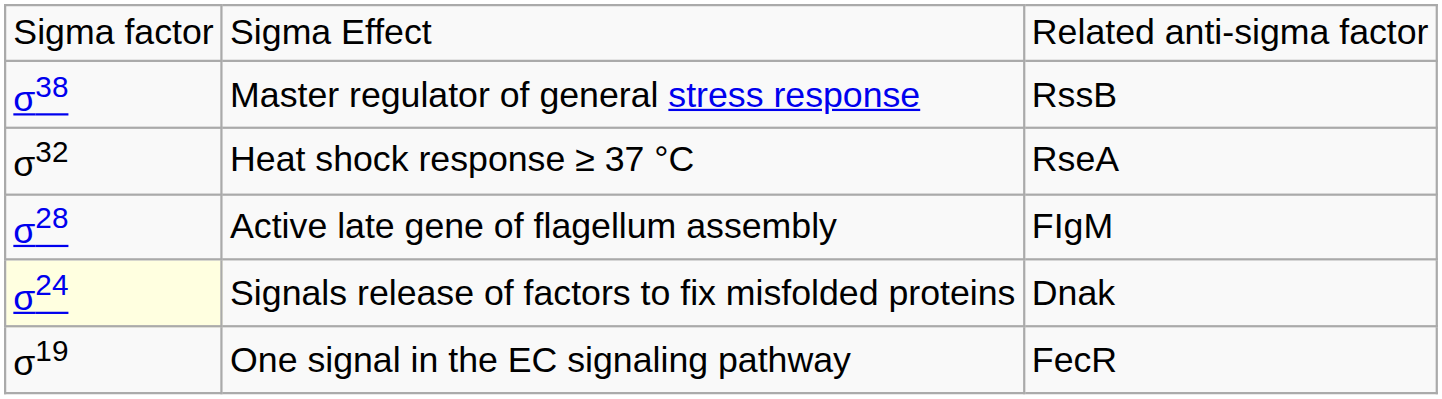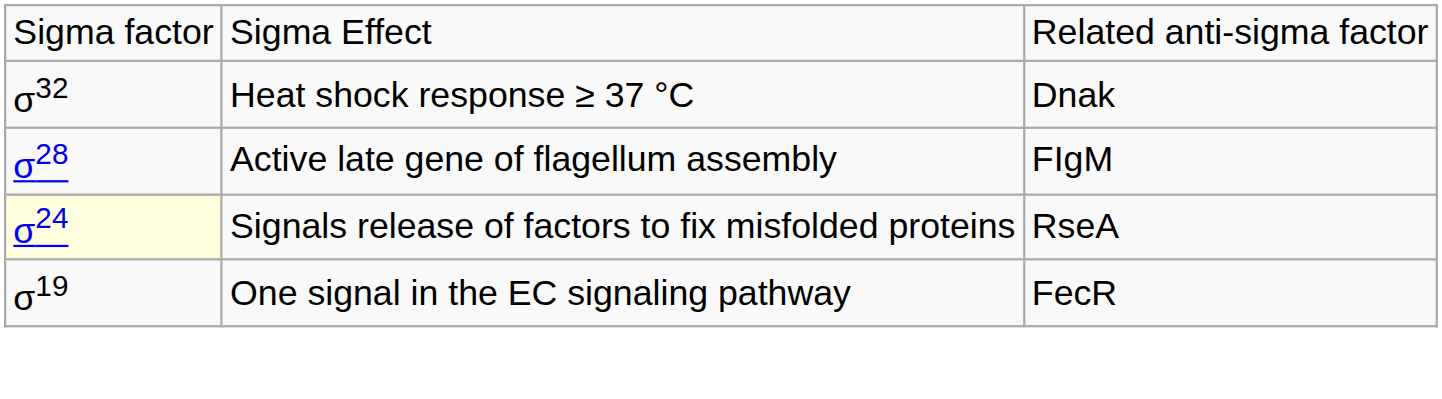- row: σ38 | Master regulator of general stress response | RssB
Heat shock response ≥ 37 °C | column 3: RseA -> Dnak
Signals release of factors to fix misfolded proteins | column 3: Dnak -> RseA
